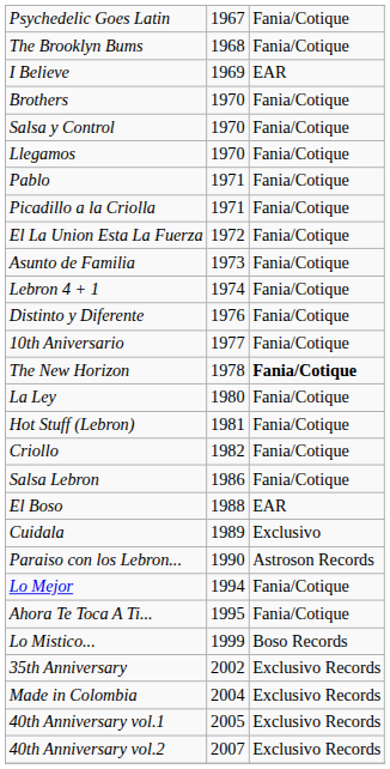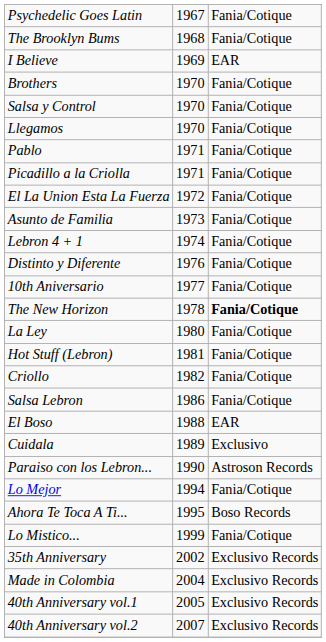Ahora Te Toca A Ti... | column 3: Fania/Cotique -> Boso Records
Lo Mistico... | column 3: Boso Records -> Fania/Cotique
